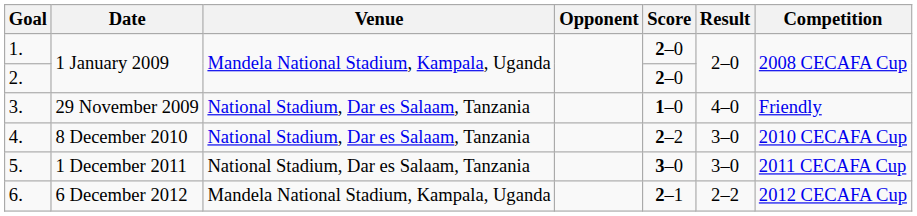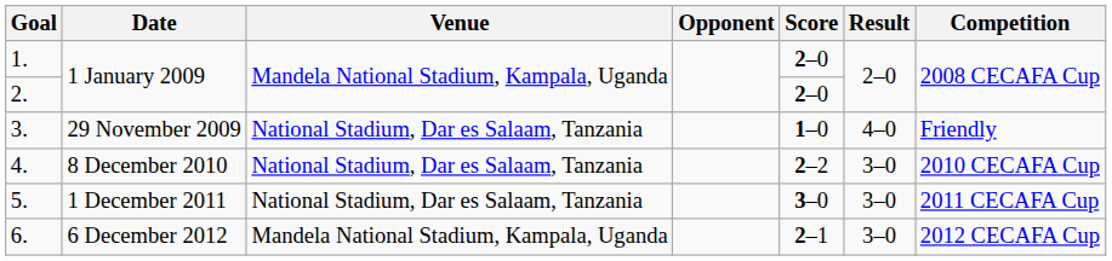6. | Result: 2–2 -> 3–0
